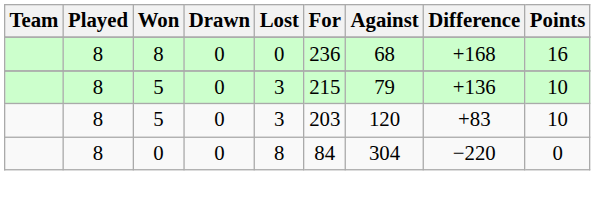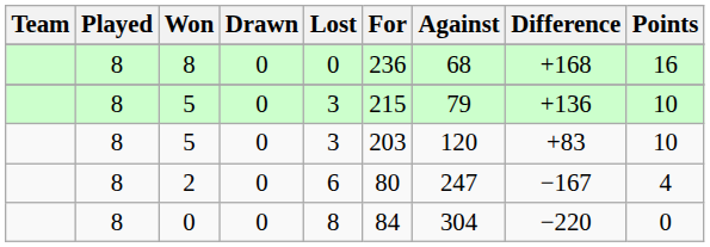+ row: 8 | 2 | 0 | 6 | 80 | 247 | −167 | 4
